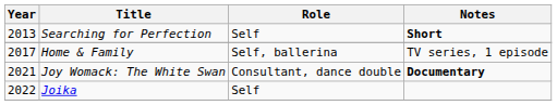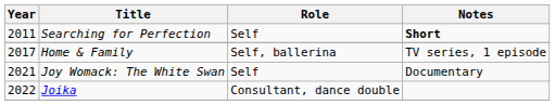Searching for Perfection | Year: 2013 -> 2011
Joy Womack: The White Swan | Role: Consultant, dance double -> Self
Joy Womack: The White Swan | Notes: bold -> normal
Joika | Role: Self -> Consultant, dance double
